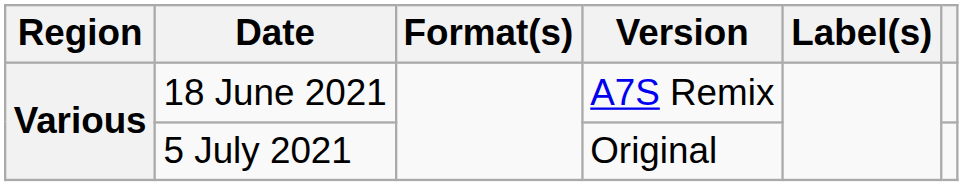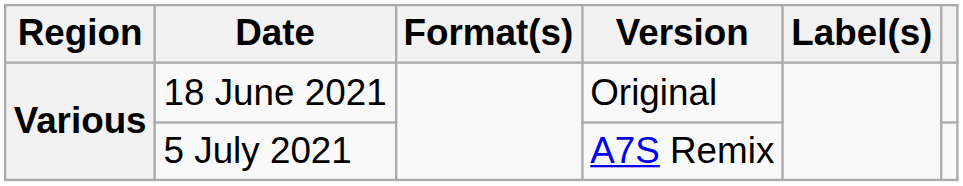18 June 2021 | Version: A7S Remix -> Original
5 July 2021 | Version: Original -> A7S Remix
